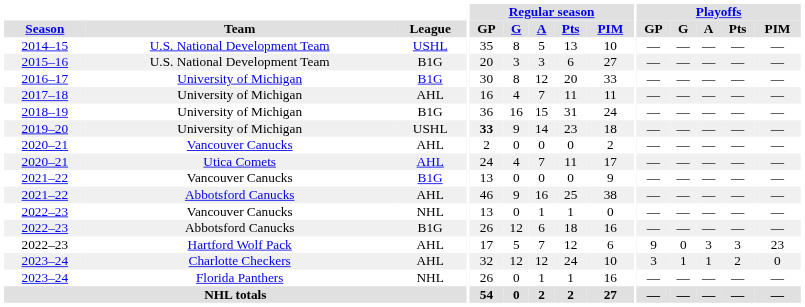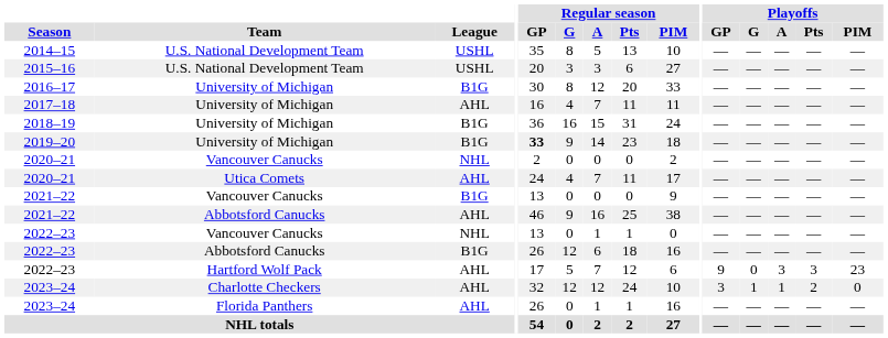2015–16 | League: B1G -> USHL
2019–20 | League: USHL -> B1G
2020–21 / Vancouver Canucks | League: AHL -> NHL
2023–24 / Florida Panthers | League: NHL -> AHL
